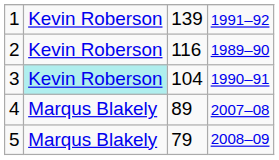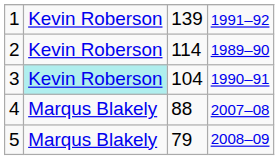2 | column 3: 116 -> 114
4 | column 3: 89 -> 88
